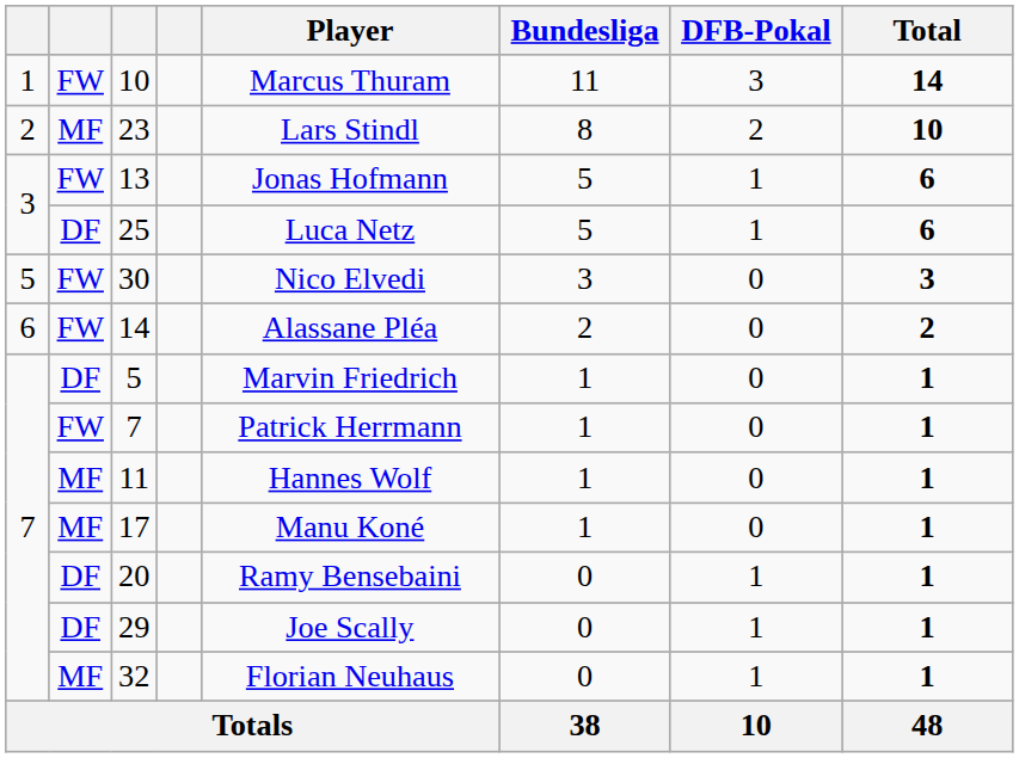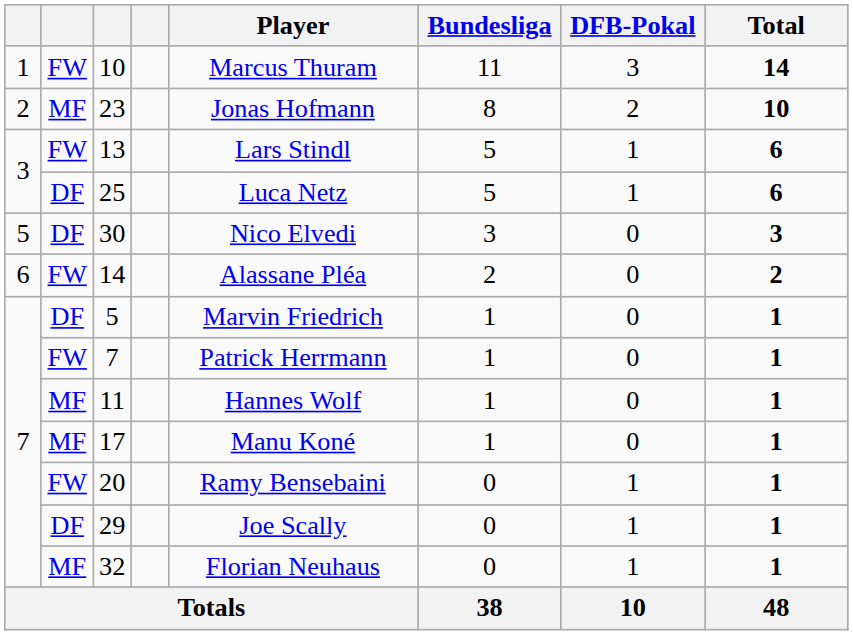23 | Player: Lars Stindl -> Jonas Hofmann
13 | Player: Jonas Hofmann -> Lars Stindl
30 | column 2: FW -> DF
20 | column 2: DF -> FW
